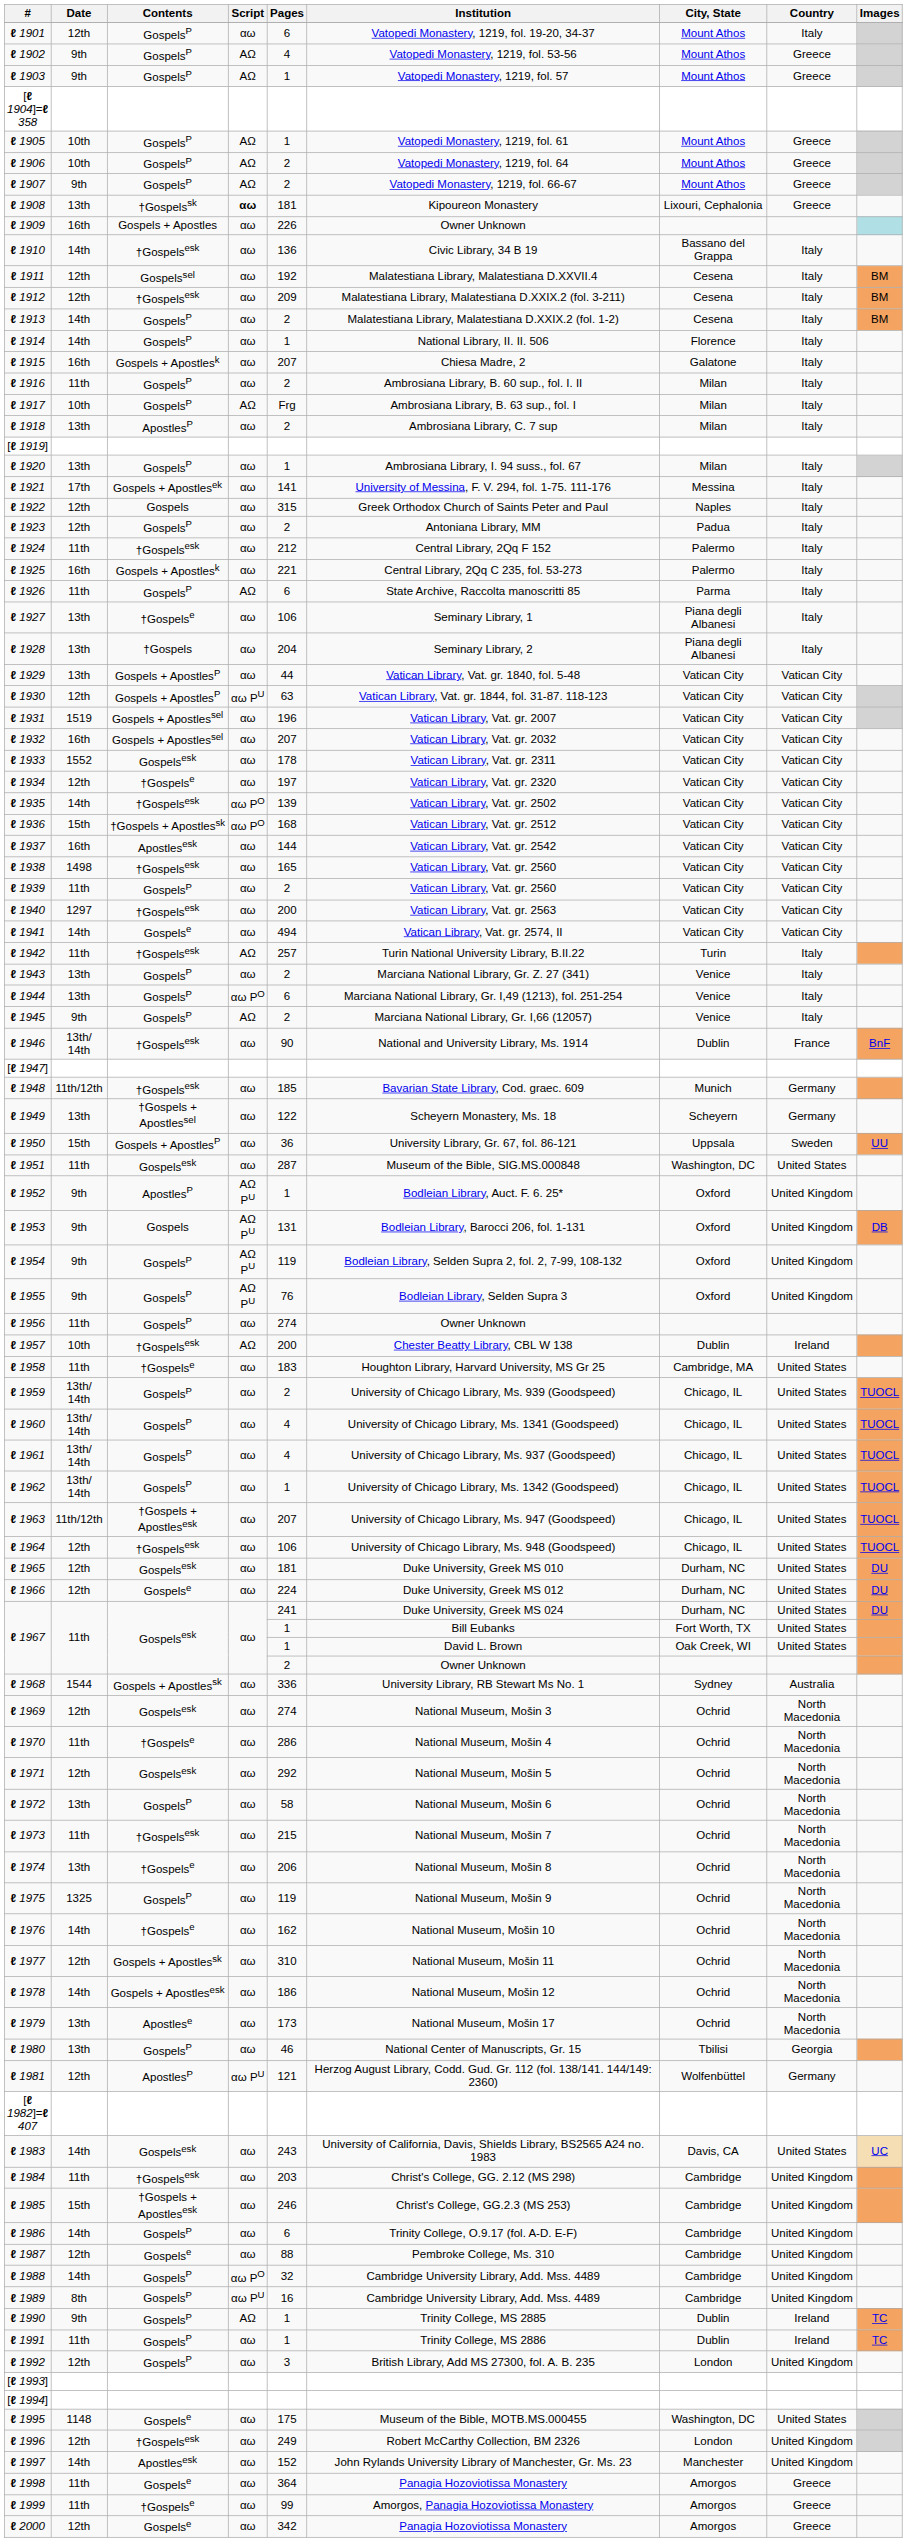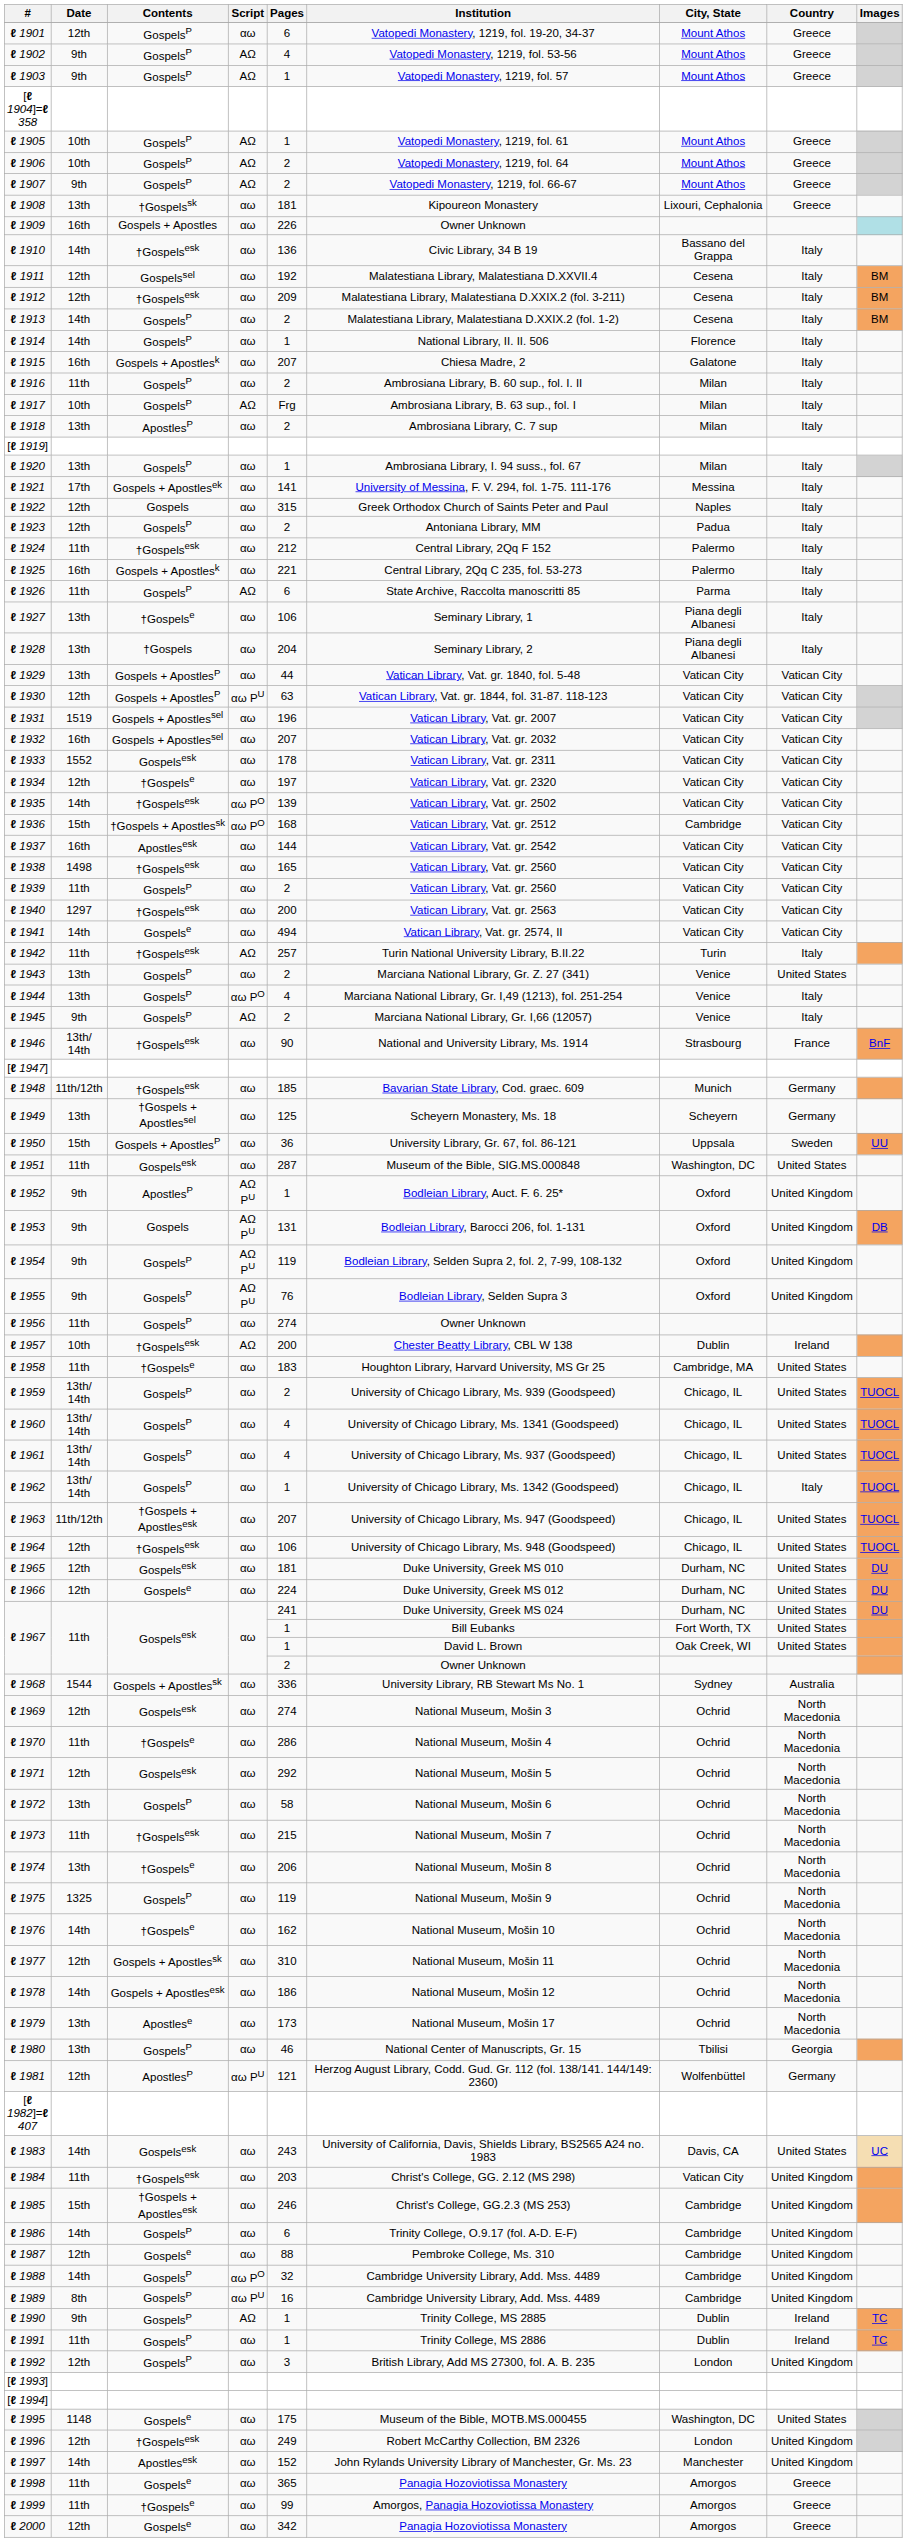ℓ 1901 | Country: Italy -> Greece
ℓ 1908 | Script: bold -> normal
ℓ 1936 | City, State: Vatican City -> Cambridge
ℓ 1943 | Country: Italy -> United States
ℓ 1944 | Pages: 6 -> 4
ℓ 1946 | City, State: Dublin -> Strasbourg
ℓ 1949 | Pages: 122 -> 125
ℓ 1962 | Country: United States -> Italy
ℓ 1984 | City, State: Cambridge -> Vatican City
ℓ 1998 | Pages: 364 -> 365
